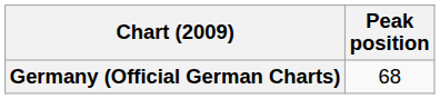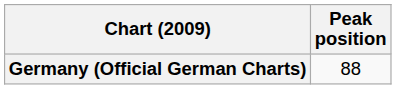Germany (Official German Charts) | Peak position: 68 -> 88
